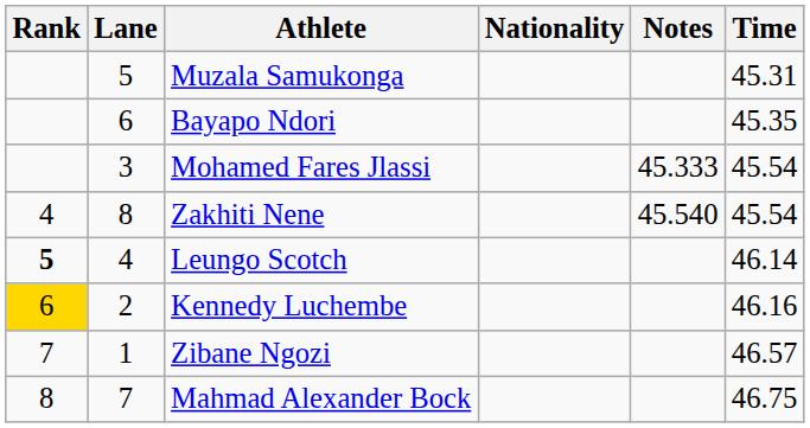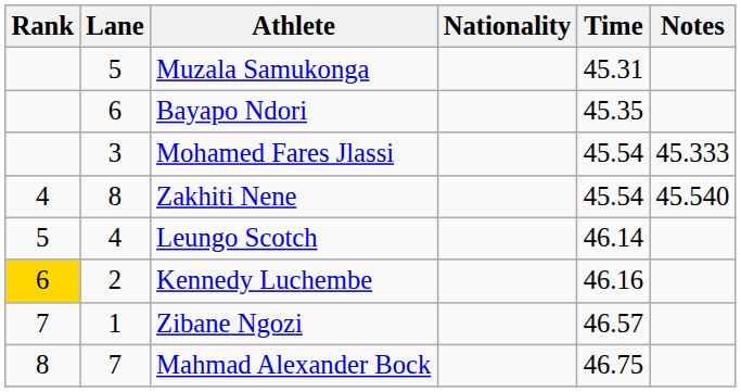columns swapped: Time <-> Notes
Leungo Scotch | Rank: bold -> normal
